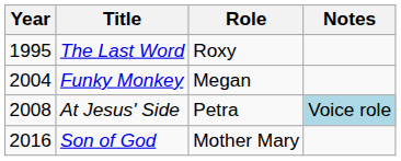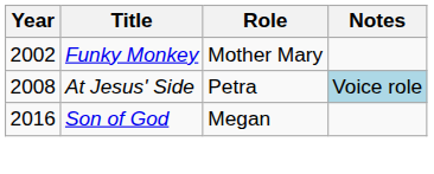- row: 1995 | The Last Word | Roxy
Funky Monkey | Year: 2004 -> 2002
Funky Monkey | Role: Megan -> Mother Mary
Son of God | Role: Mother Mary -> Megan
